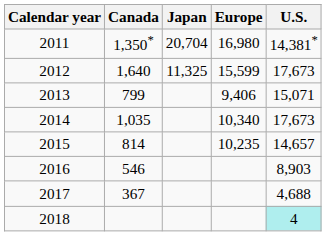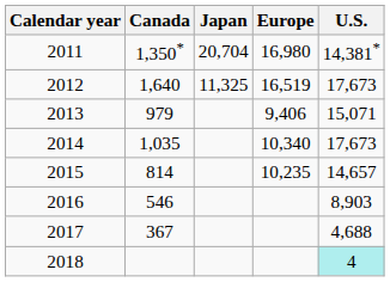2012 | Europe: 15,599 -> 16,519
2013 | Canada: 799 -> 979
